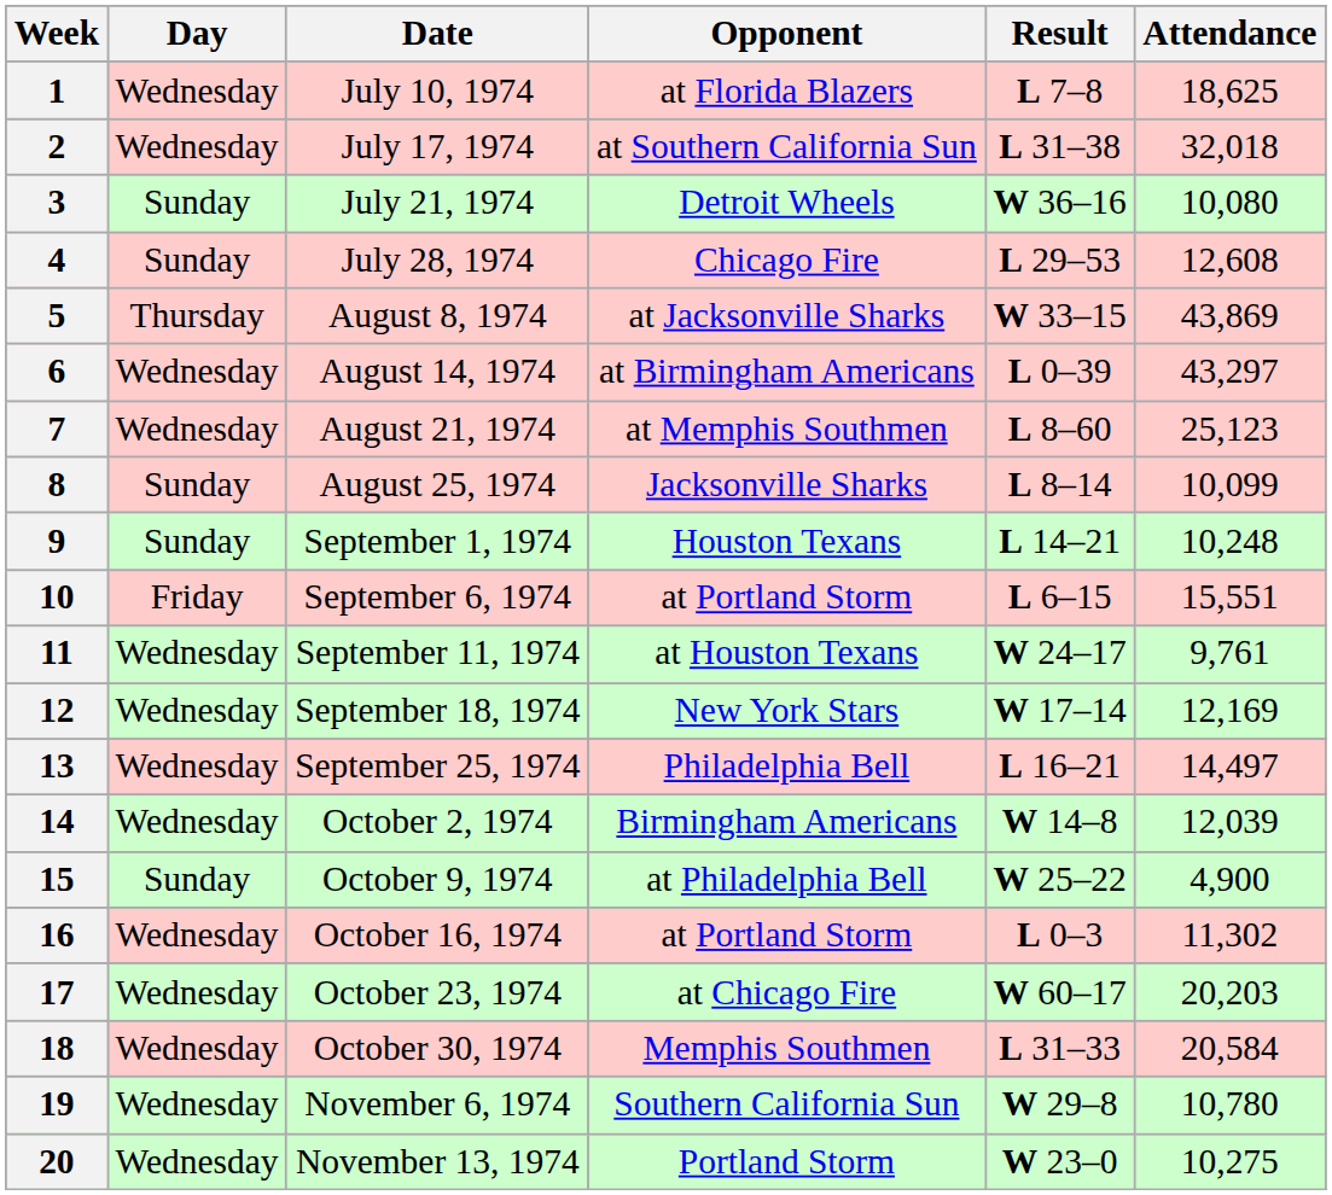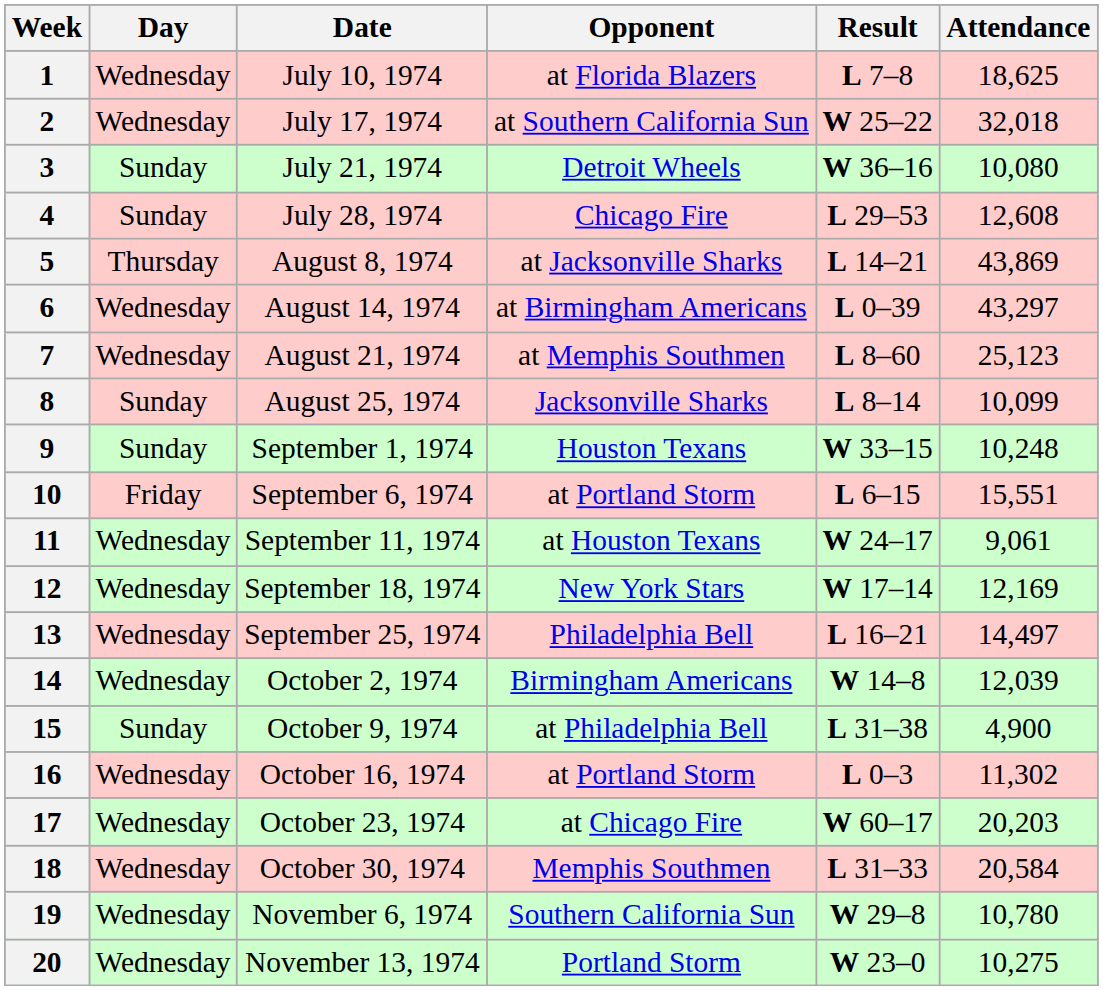2 | Result: L 31–38 -> W 25–22
5 | Result: W 33–15 -> L 14–21
9 | Result: L 14–21 -> W 33–15
11 | Attendance: 9,761 -> 9,061
15 | Result: W 25–22 -> L 31–38
